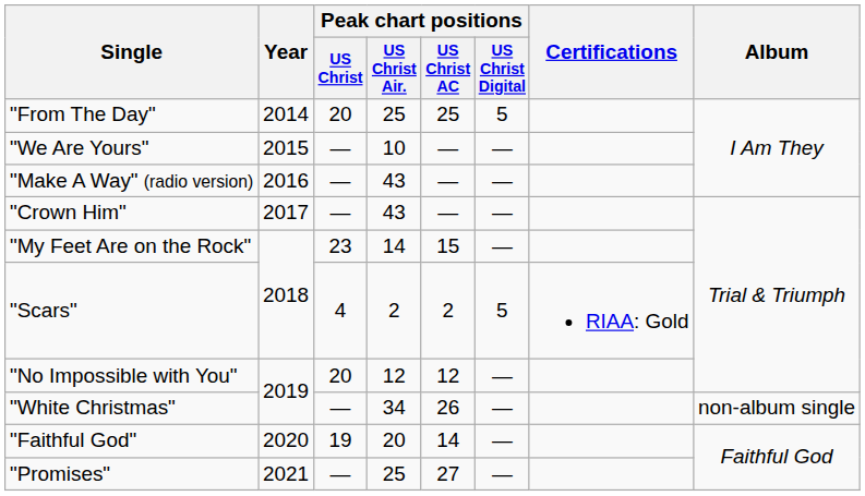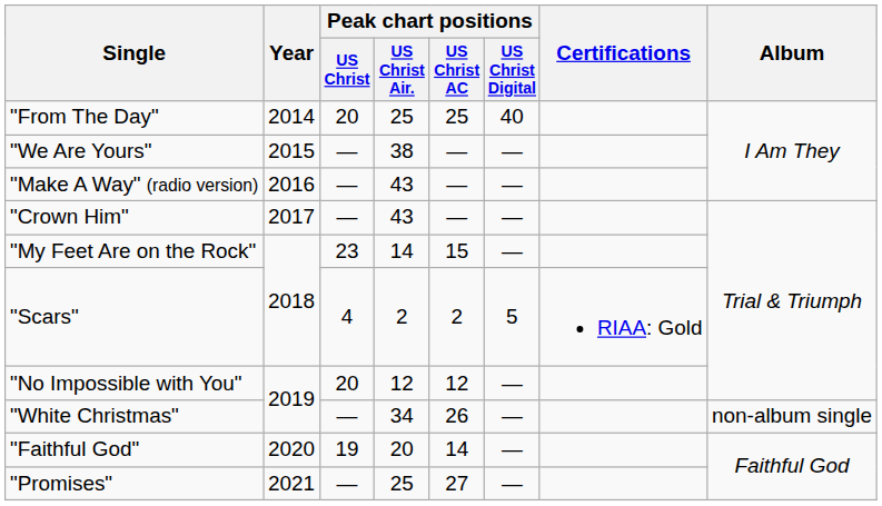"From The Day" | Peak chart positions / US Christ Digital: 5 -> 40
"We Are Yours" | Peak chart positions / US Christ Air.: 10 -> 38
